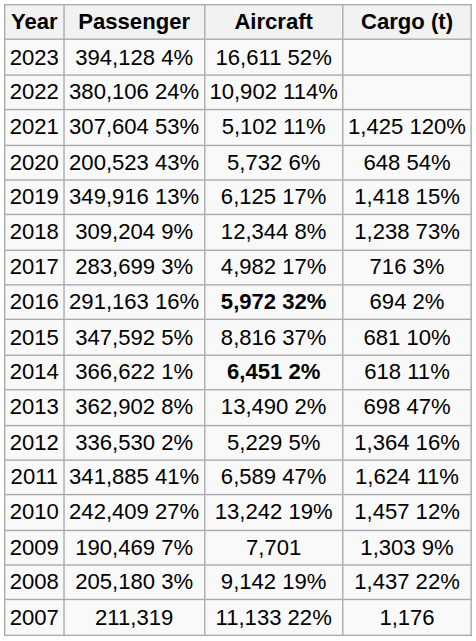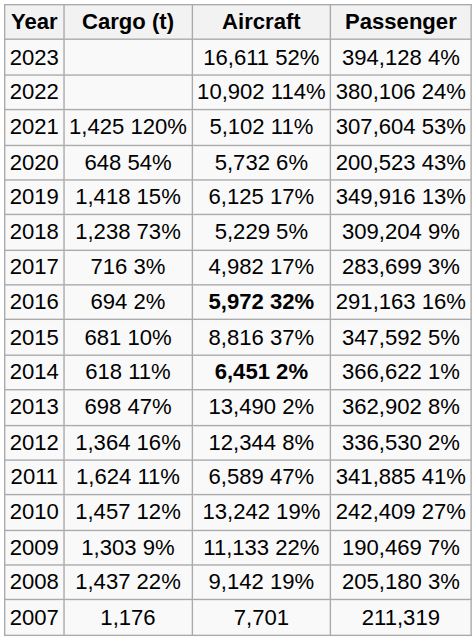columns swapped: Passenger <-> Cargo (t)
2018 | Aircraft: 12,344 8% -> 5,229 5%
2012 | Aircraft: 5,229 5% -> 12,344 8%
2009 | Aircraft: 7,701 -> 11,133 22%
2007 | Aircraft: 11,133 22% -> 7,701
